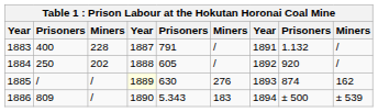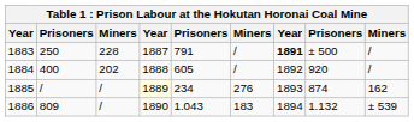1883 | column 2: 400 -> 250
1883 | column 7: normal -> bold
1883 | column 8: 1.132 -> ± 500
1884 | column 2: 250 -> 400
1885 | column 5: 630 -> 234
1886 | column 5: 5.343 -> 1.043
1886 | column 8: ± 500 -> 1.132
